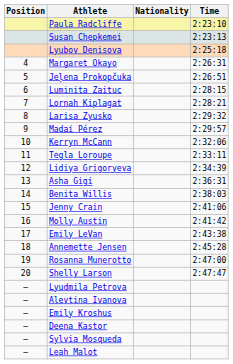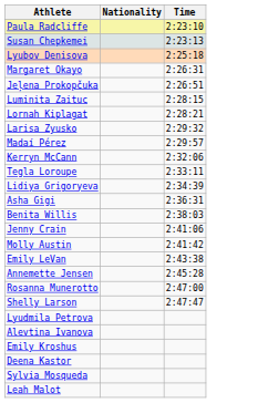- column: Position | 4 | 5 | 6 | 7 | 8 | 9 | 10 | 11 | 12 | 13 | 14 | 15 | 16 | 17 | 18 | 19 | 20 | — | — | — | — | — | —
